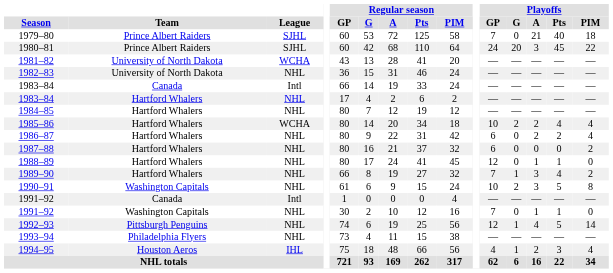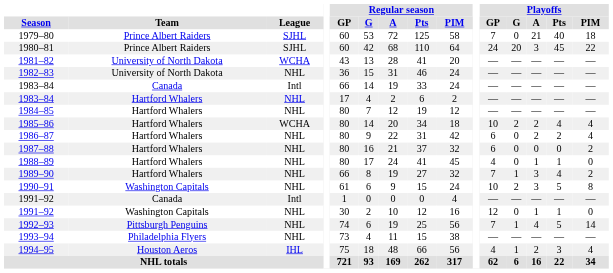1988–89 | Playoffs / GP: 12 -> 4
1991–92 / Washington Capitals | Playoffs / GP: 7 -> 12
1992–93 | Playoffs / GP: 12 -> 7
